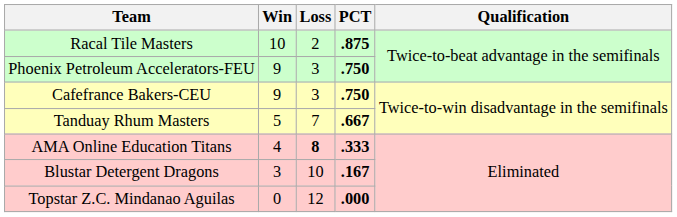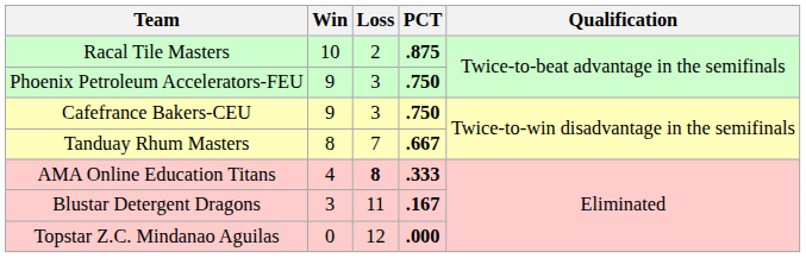Tanduay Rhum Masters | Win: 5 -> 8
Blustar Detergent Dragons | Loss: 10 -> 11
